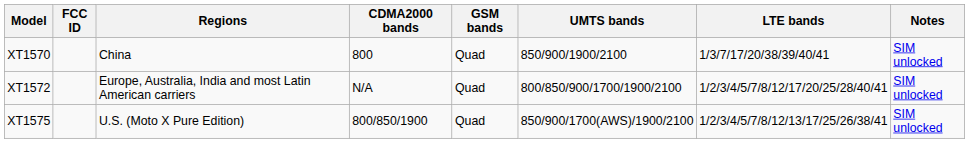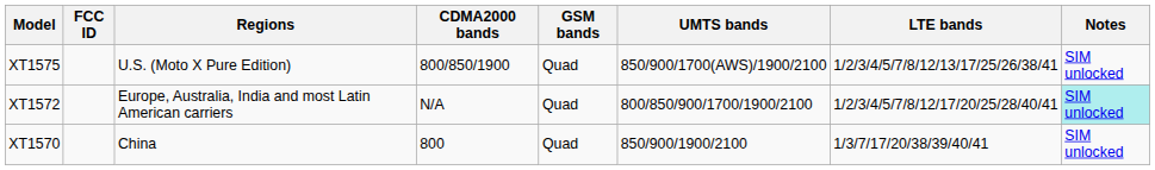rows swapped: XT1570 <-> XT1575
XT1572 | Notes: no background -> paleturquoise background
